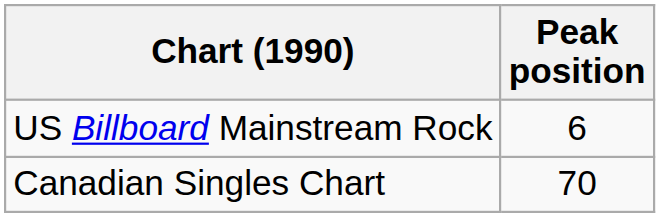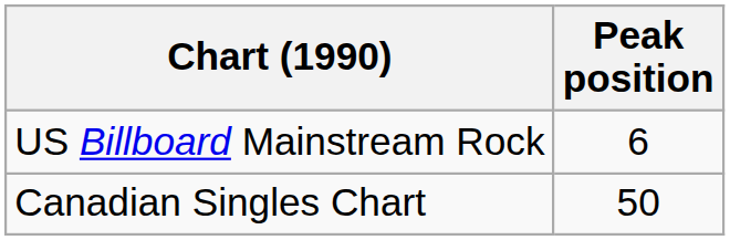Canadian Singles Chart | Peak position: 70 -> 50
